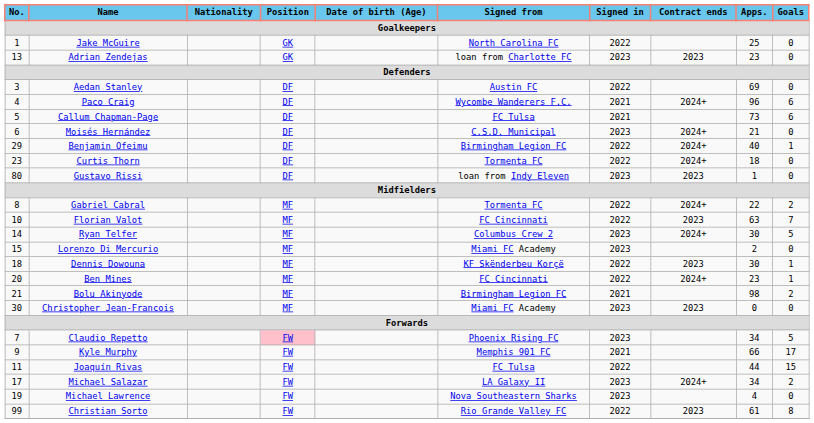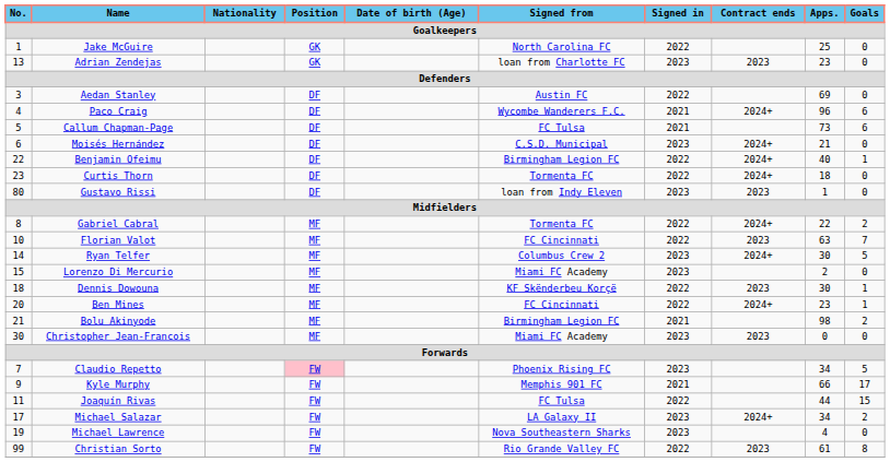Benjamin Ofeimu | No.: 29 -> 22
